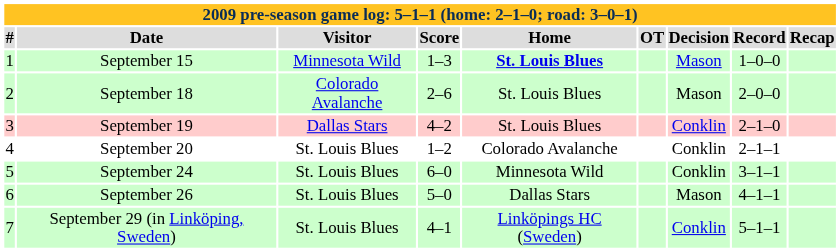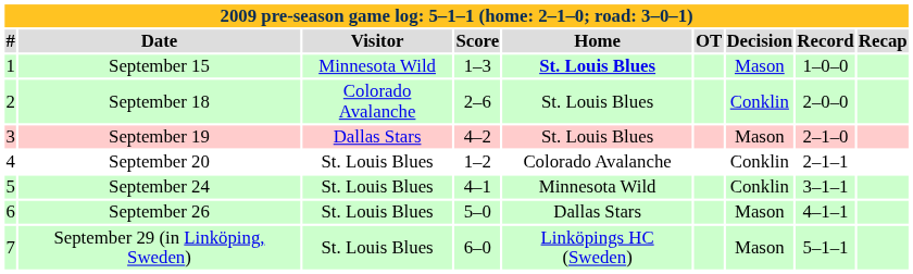September 18 | Decision: Mason -> Conklin
September 19 | Decision: Conklin -> Mason
September 24 | Score: 6–0 -> 4–1
September 29 (in Linköping, Sweden) | Score: 4–1 -> 6–0
September 29 (in Linköping, Sweden) | Decision: Conklin -> Mason
